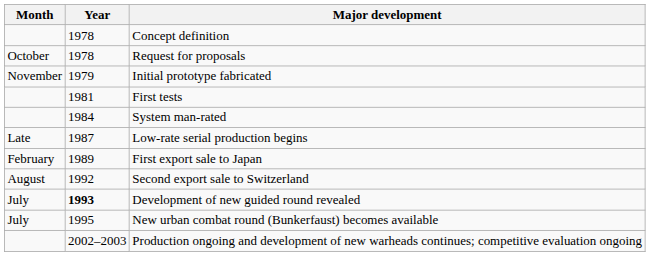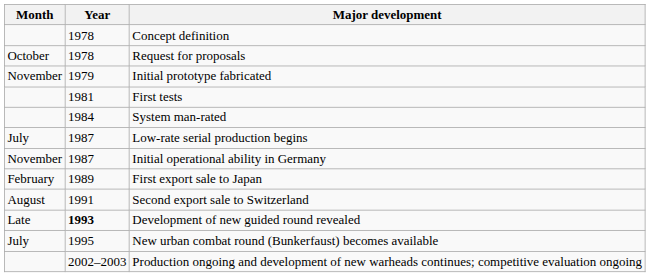Low-rate serial production begins | Month: Late -> July
+ row: November | 1987 | Initial operational ability in Germany
Second export sale to Switzerland | Year: 1992 -> 1991
Development of new guided round revealed | Month: July -> Late
